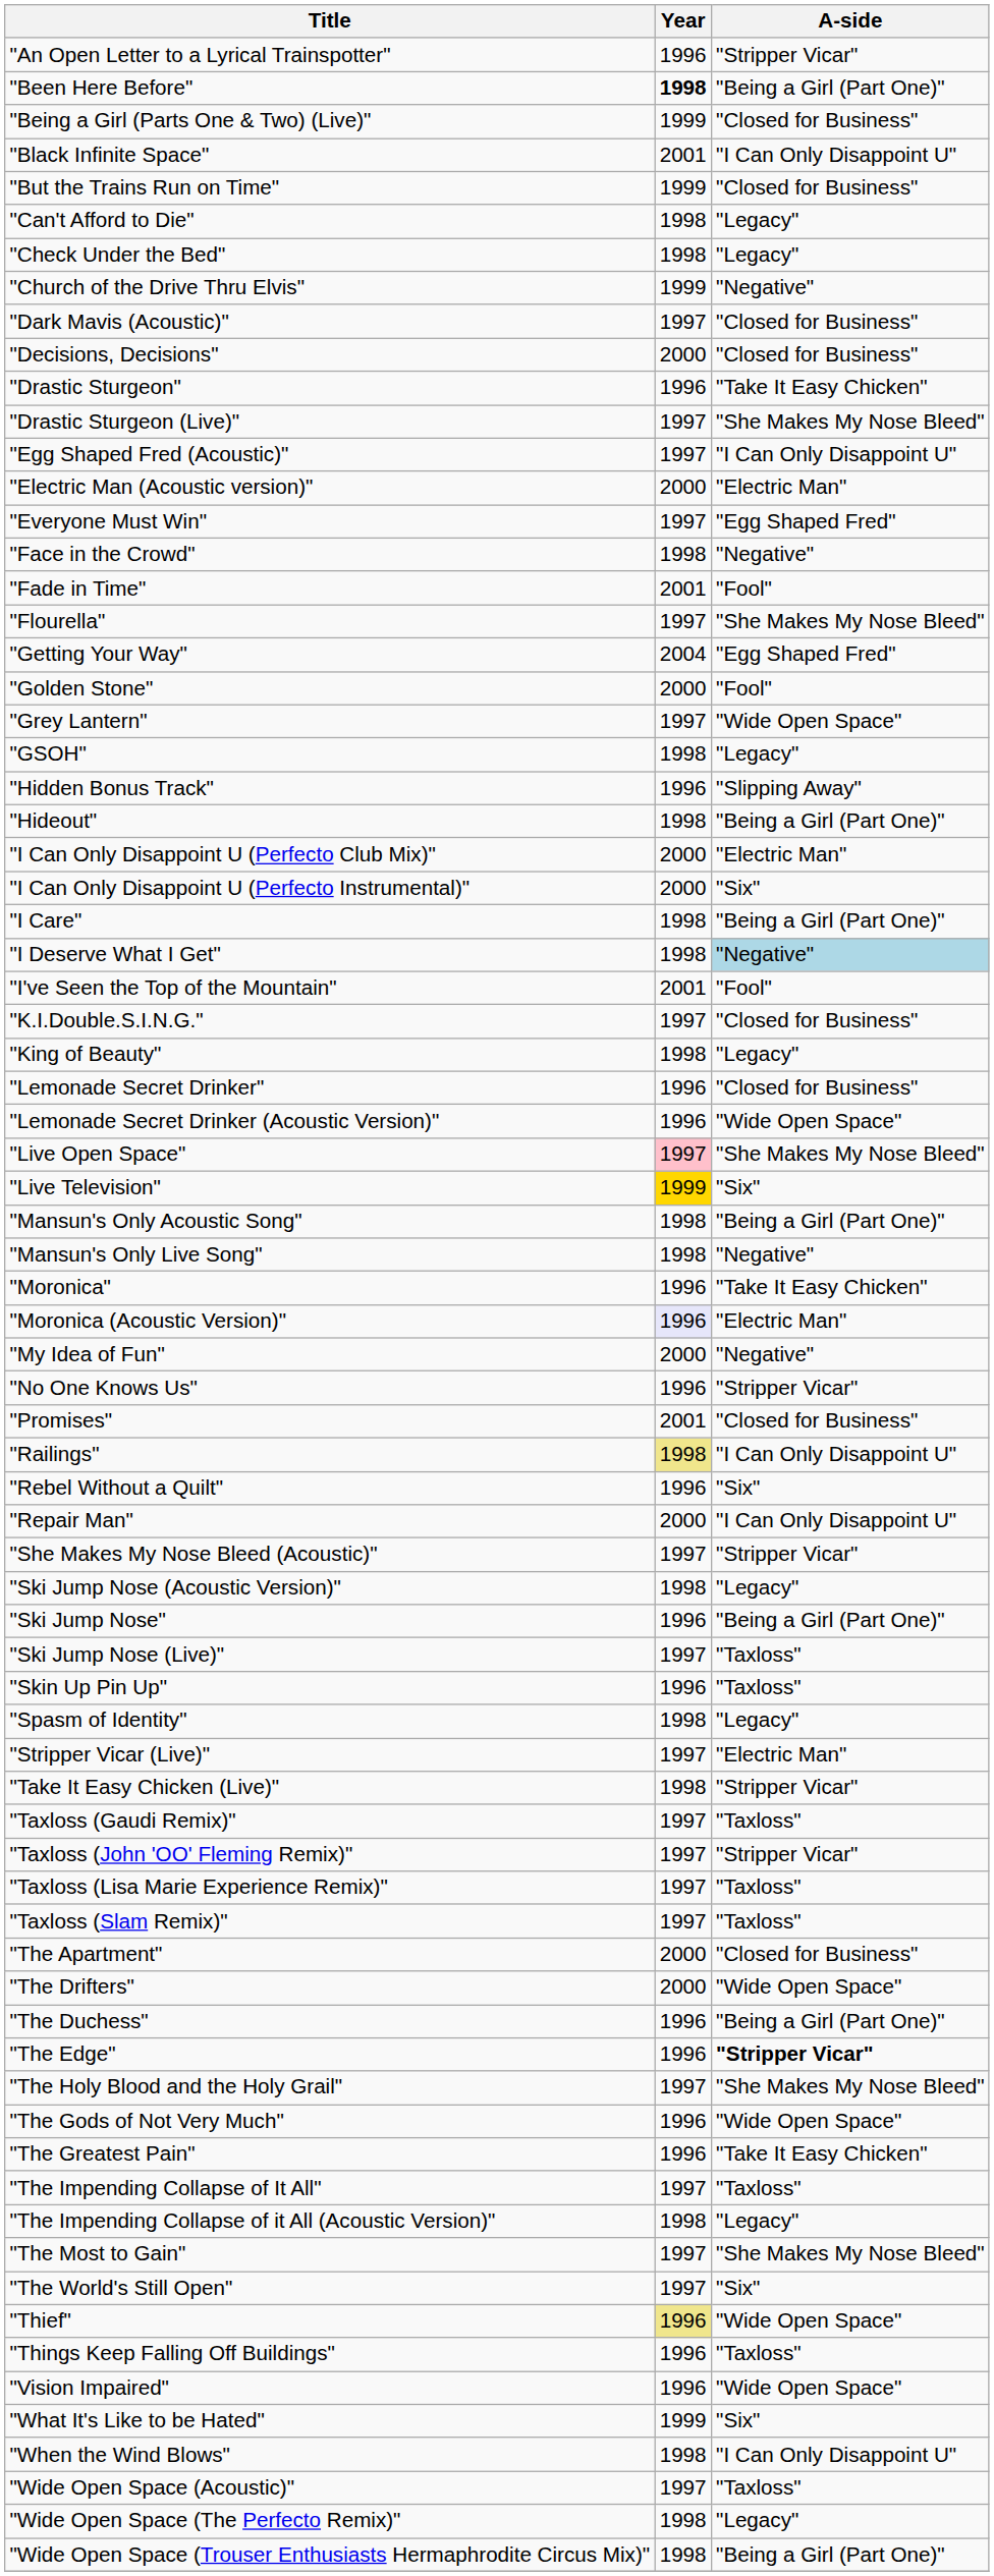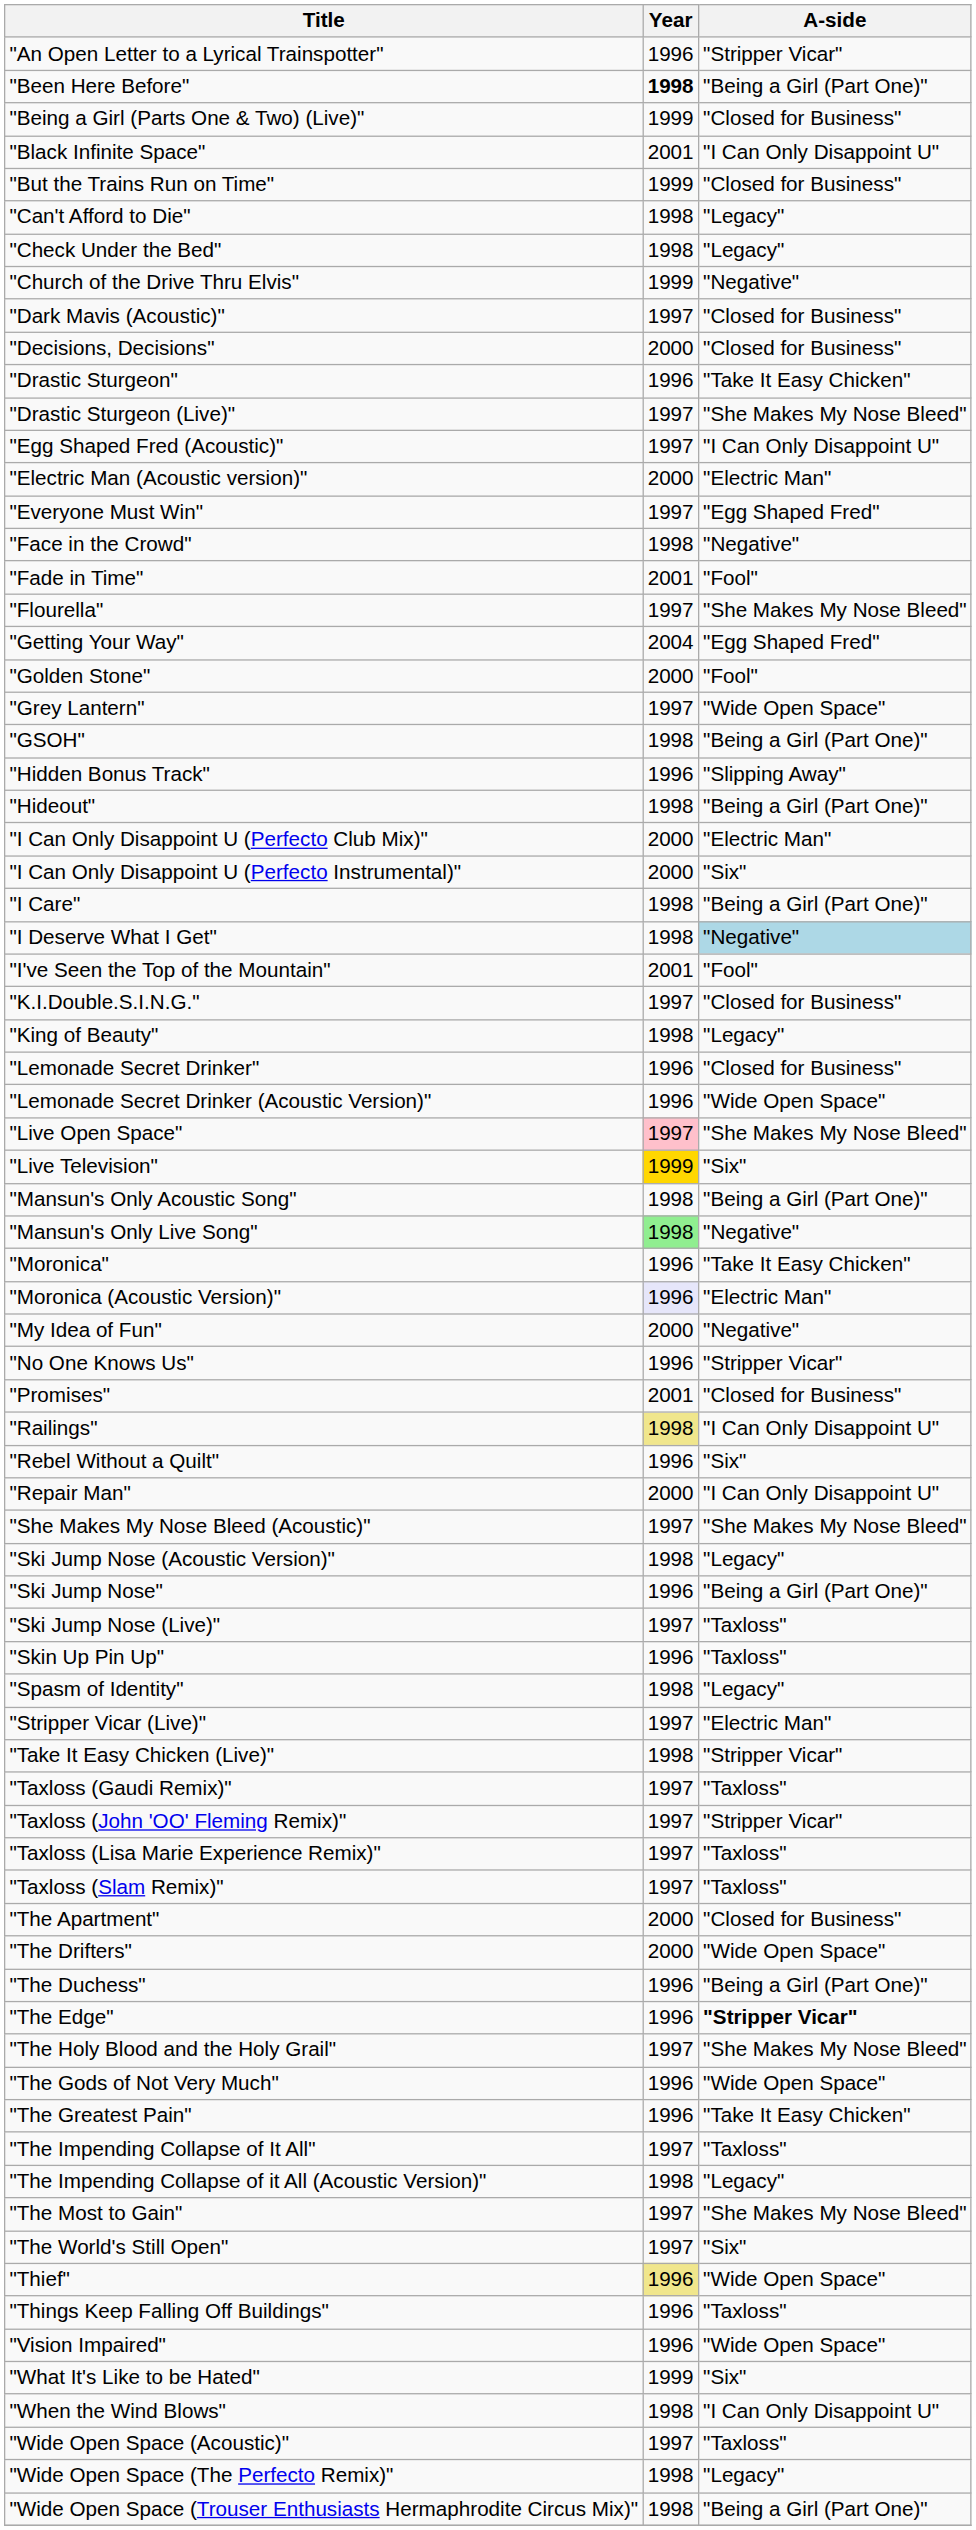"GSOH" | A-side: "Legacy" -> "Being a Girl (Part One)"
"Mansun's Only Live Song" | Year: no background -> lightgreen background
"She Makes My Nose Bleed (Acoustic)" | A-side: "Stripper Vicar" -> "She Makes My Nose Bleed"
